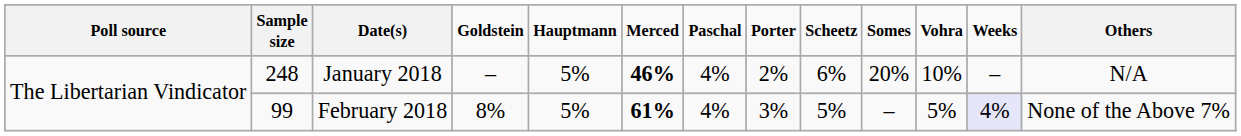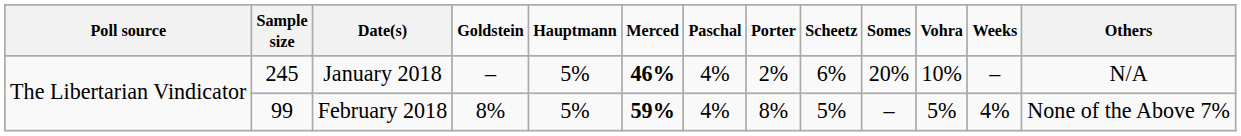January 2018 | column 2: 248 -> 245
February 2018 | column 6: 61% -> 59%
February 2018 | column 8: 3% -> 8%
February 2018 | column 12: lavender background -> no background
